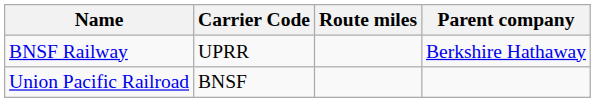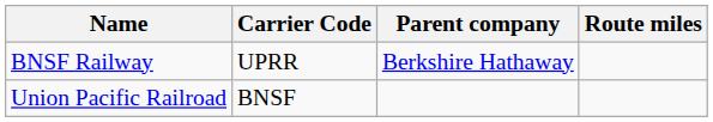columns swapped: Parent company <-> Route miles
